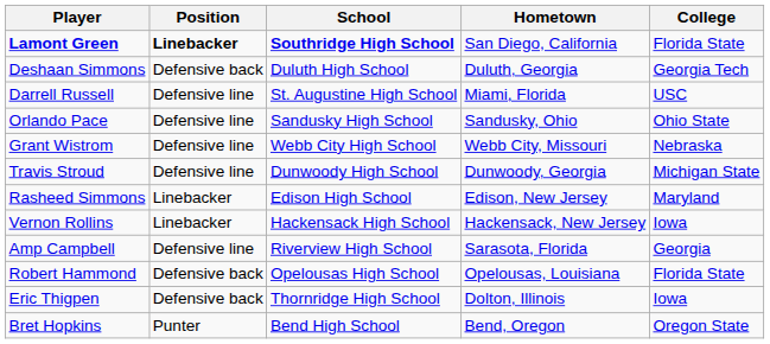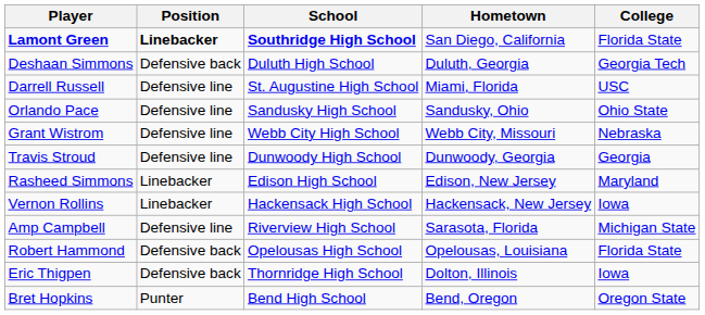Travis Stroud | College: Michigan State -> Georgia
Amp Campbell | College: Georgia -> Michigan State
